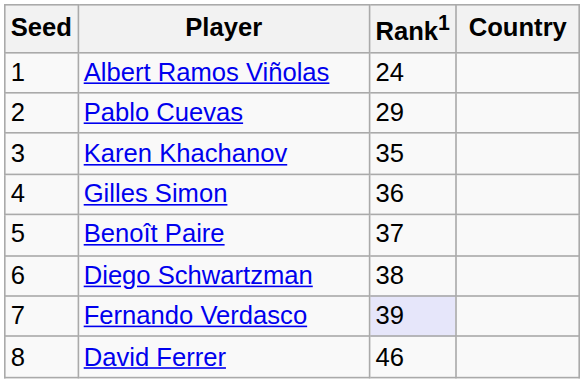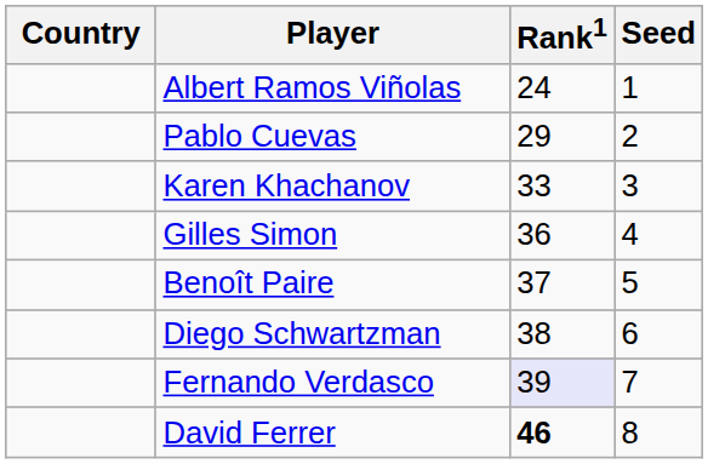columns swapped: Country <-> Seed
Karen Khachanov | Rank1: 35 -> 33
David Ferrer | Rank1: normal -> bold
